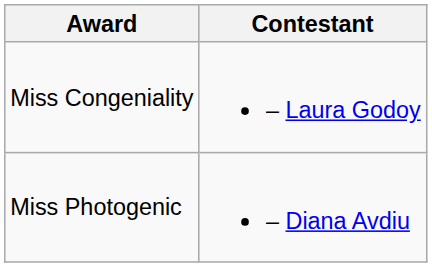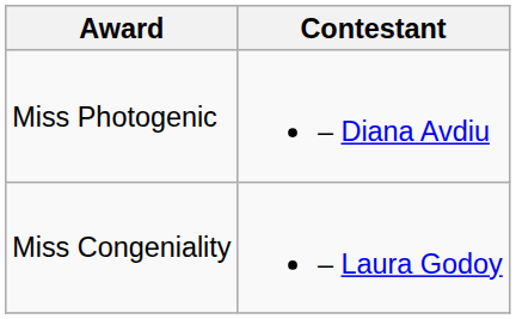rows swapped: Miss Congeniality <-> Miss Photogenic
